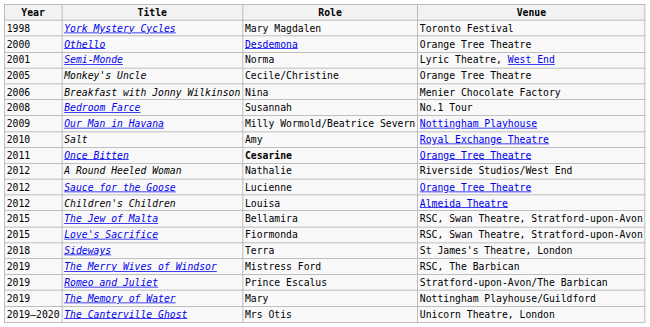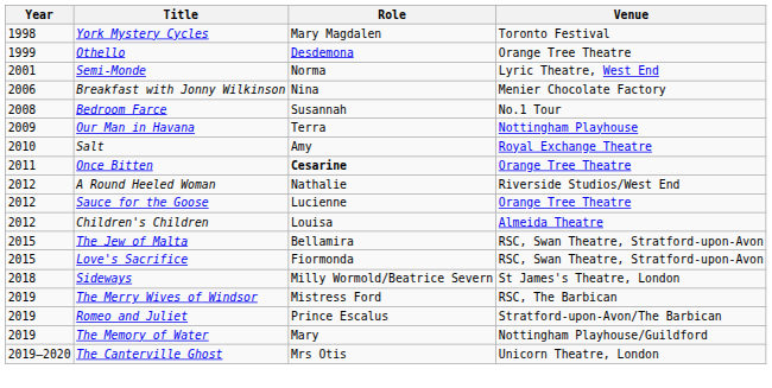Othello | Year: 2000 -> 1999
- row: 2005 | Monkey's Uncle | Cecile/Christine | Orange Tree Theatre
Our Man in Havana | Role: Milly Wormold/Beatrice Severn -> Terra
Sideways | Role: Terra -> Milly Wormold/Beatrice Severn
